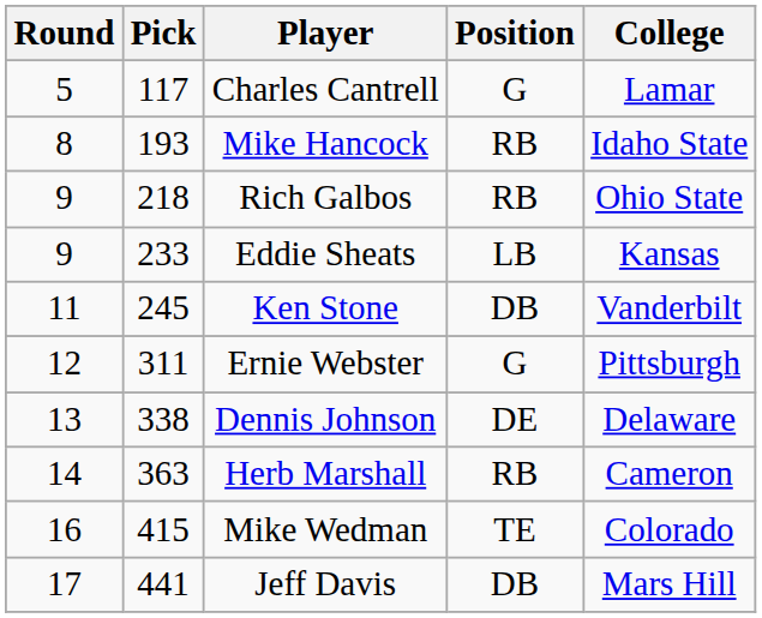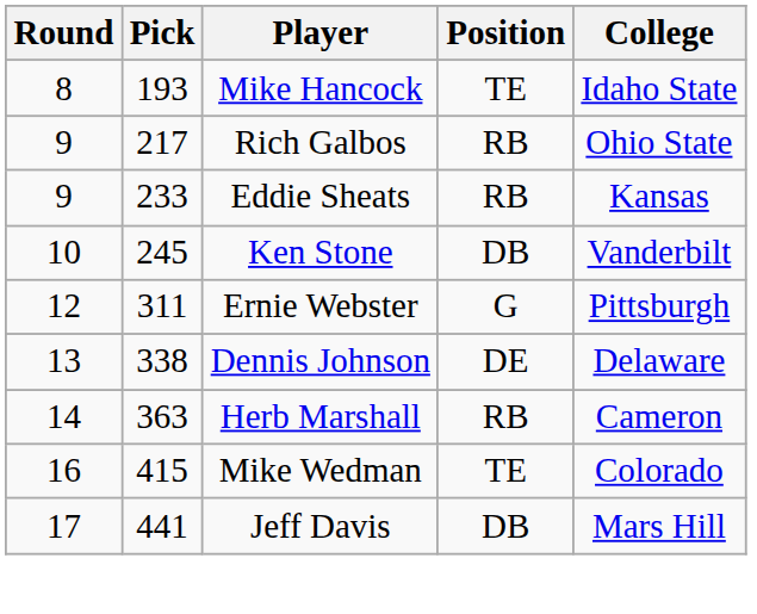- row: 5 | 117 | Charles Cantrell | G | Lamar
Mike Hancock | Position: RB -> TE
Rich Galbos | Pick: 218 -> 217
Eddie Sheats | Position: LB -> RB
Ken Stone | Round: 11 -> 10
